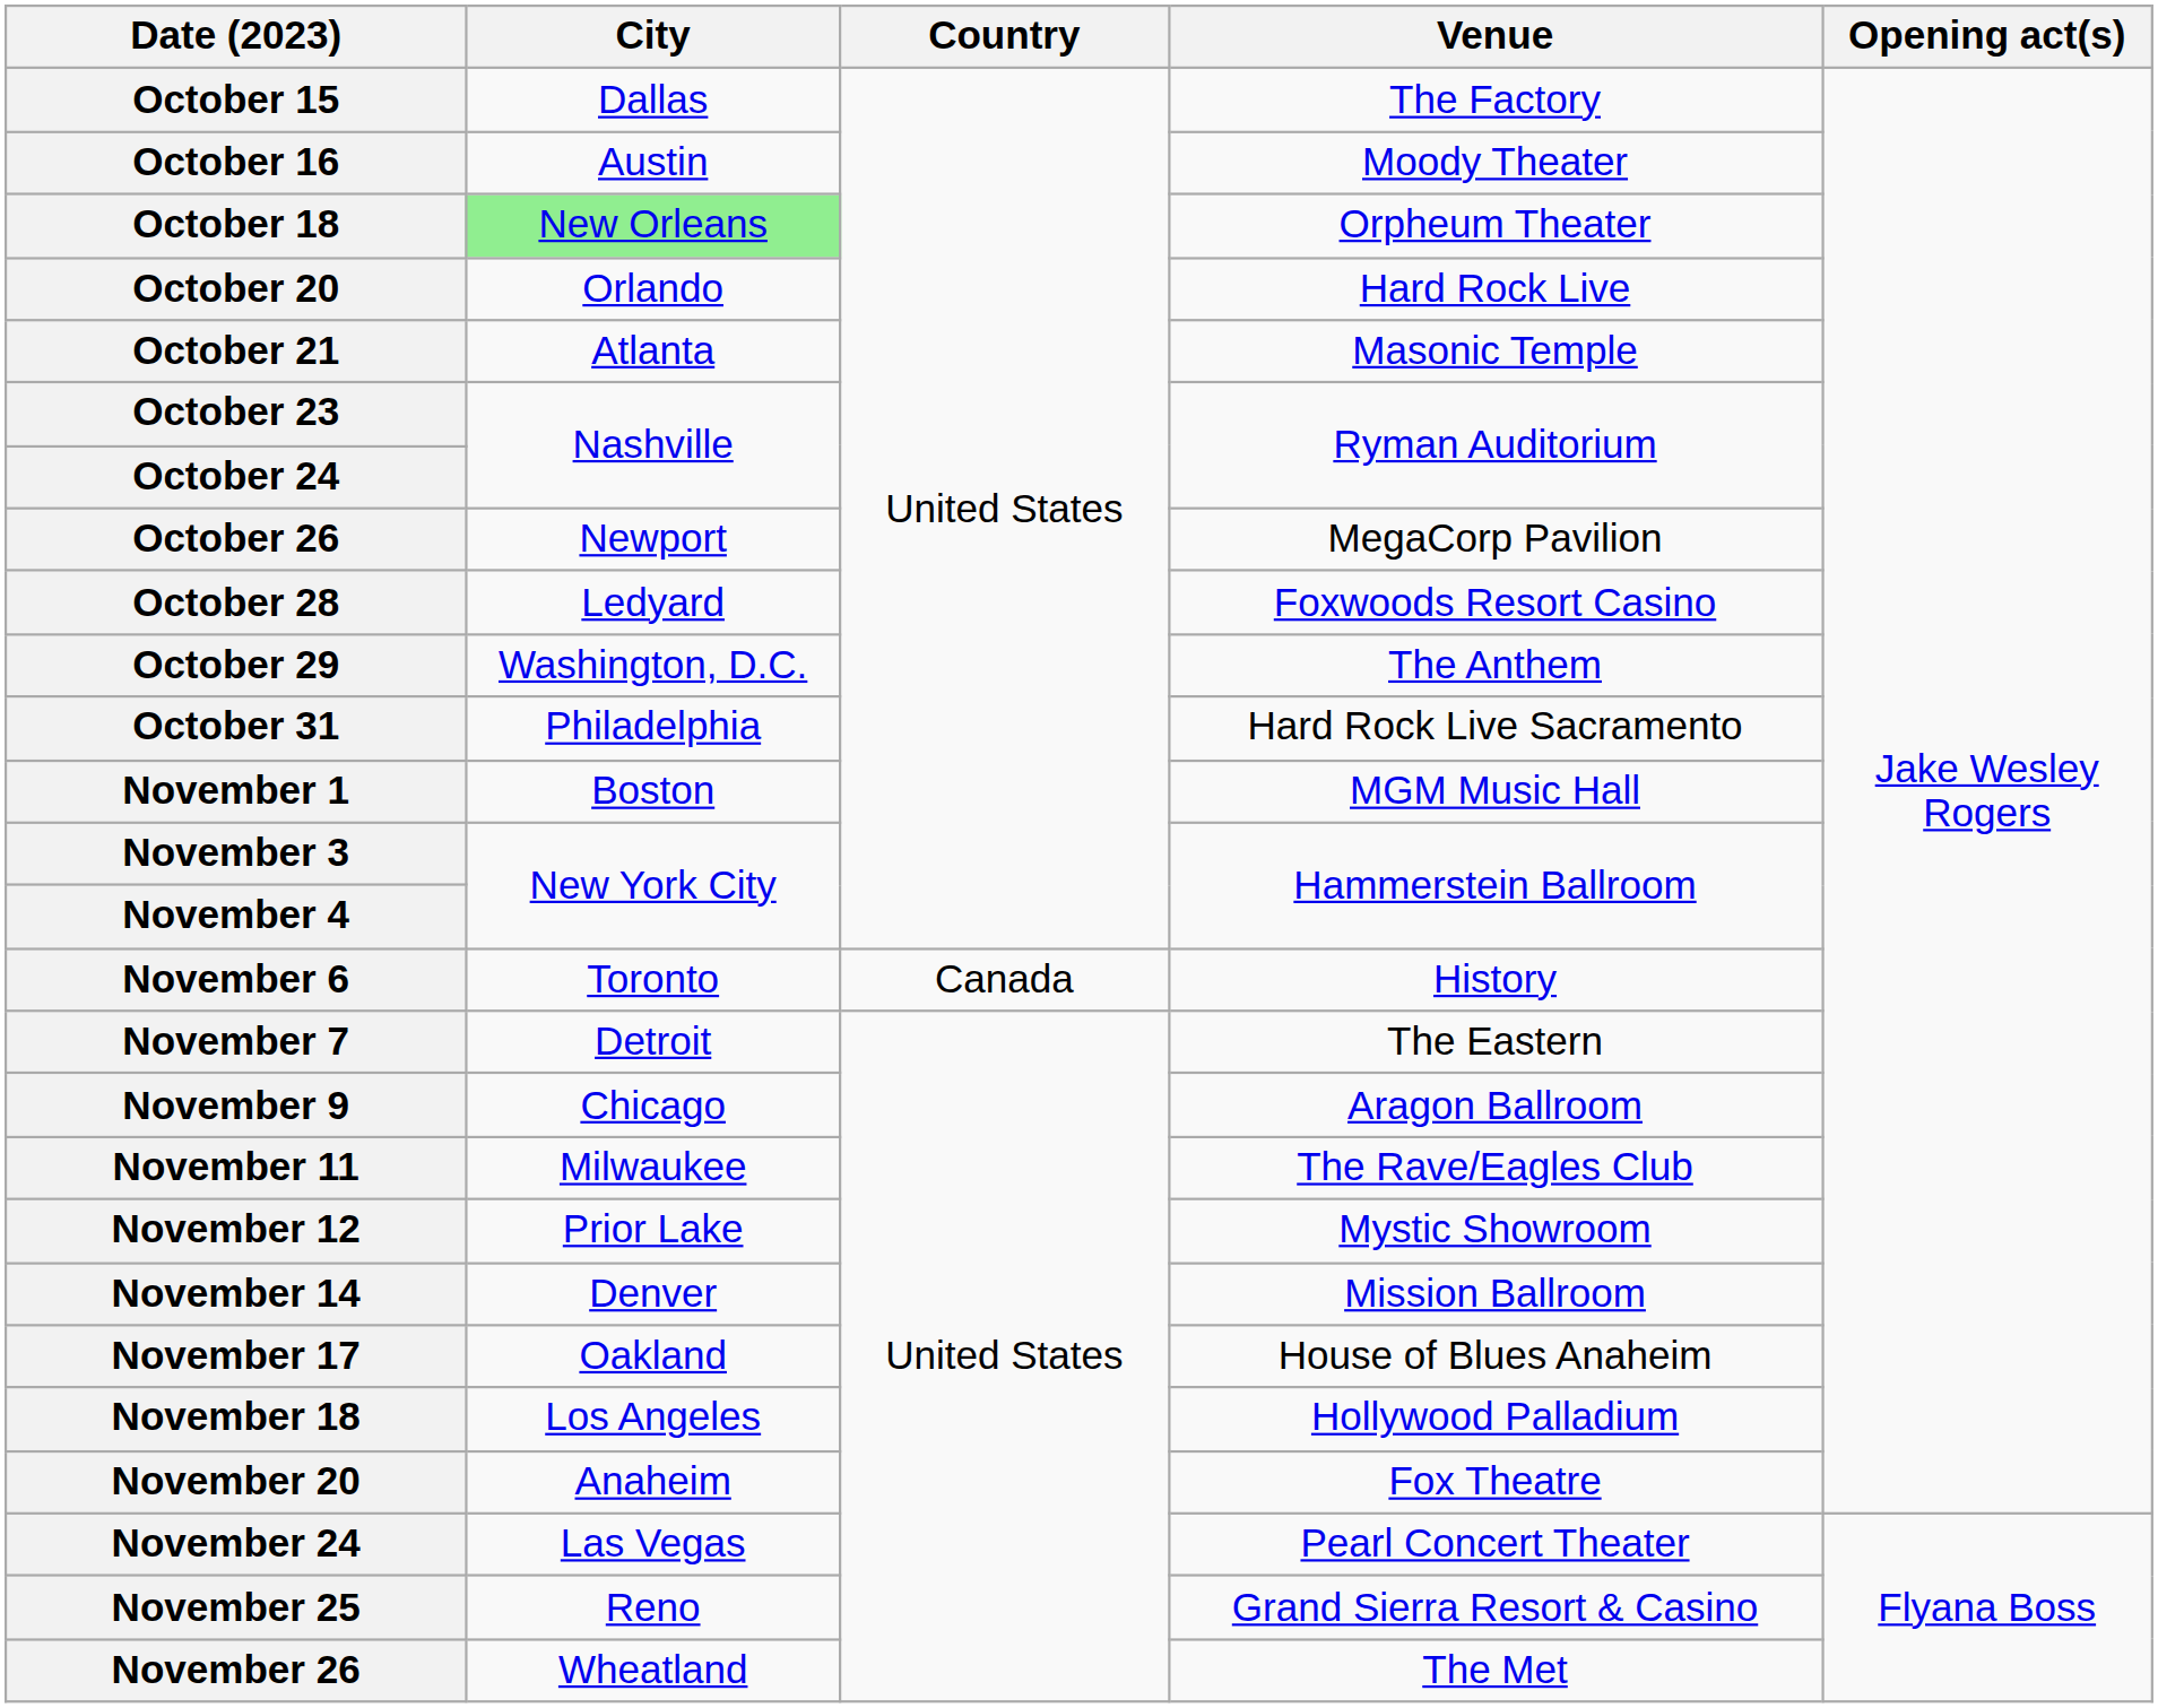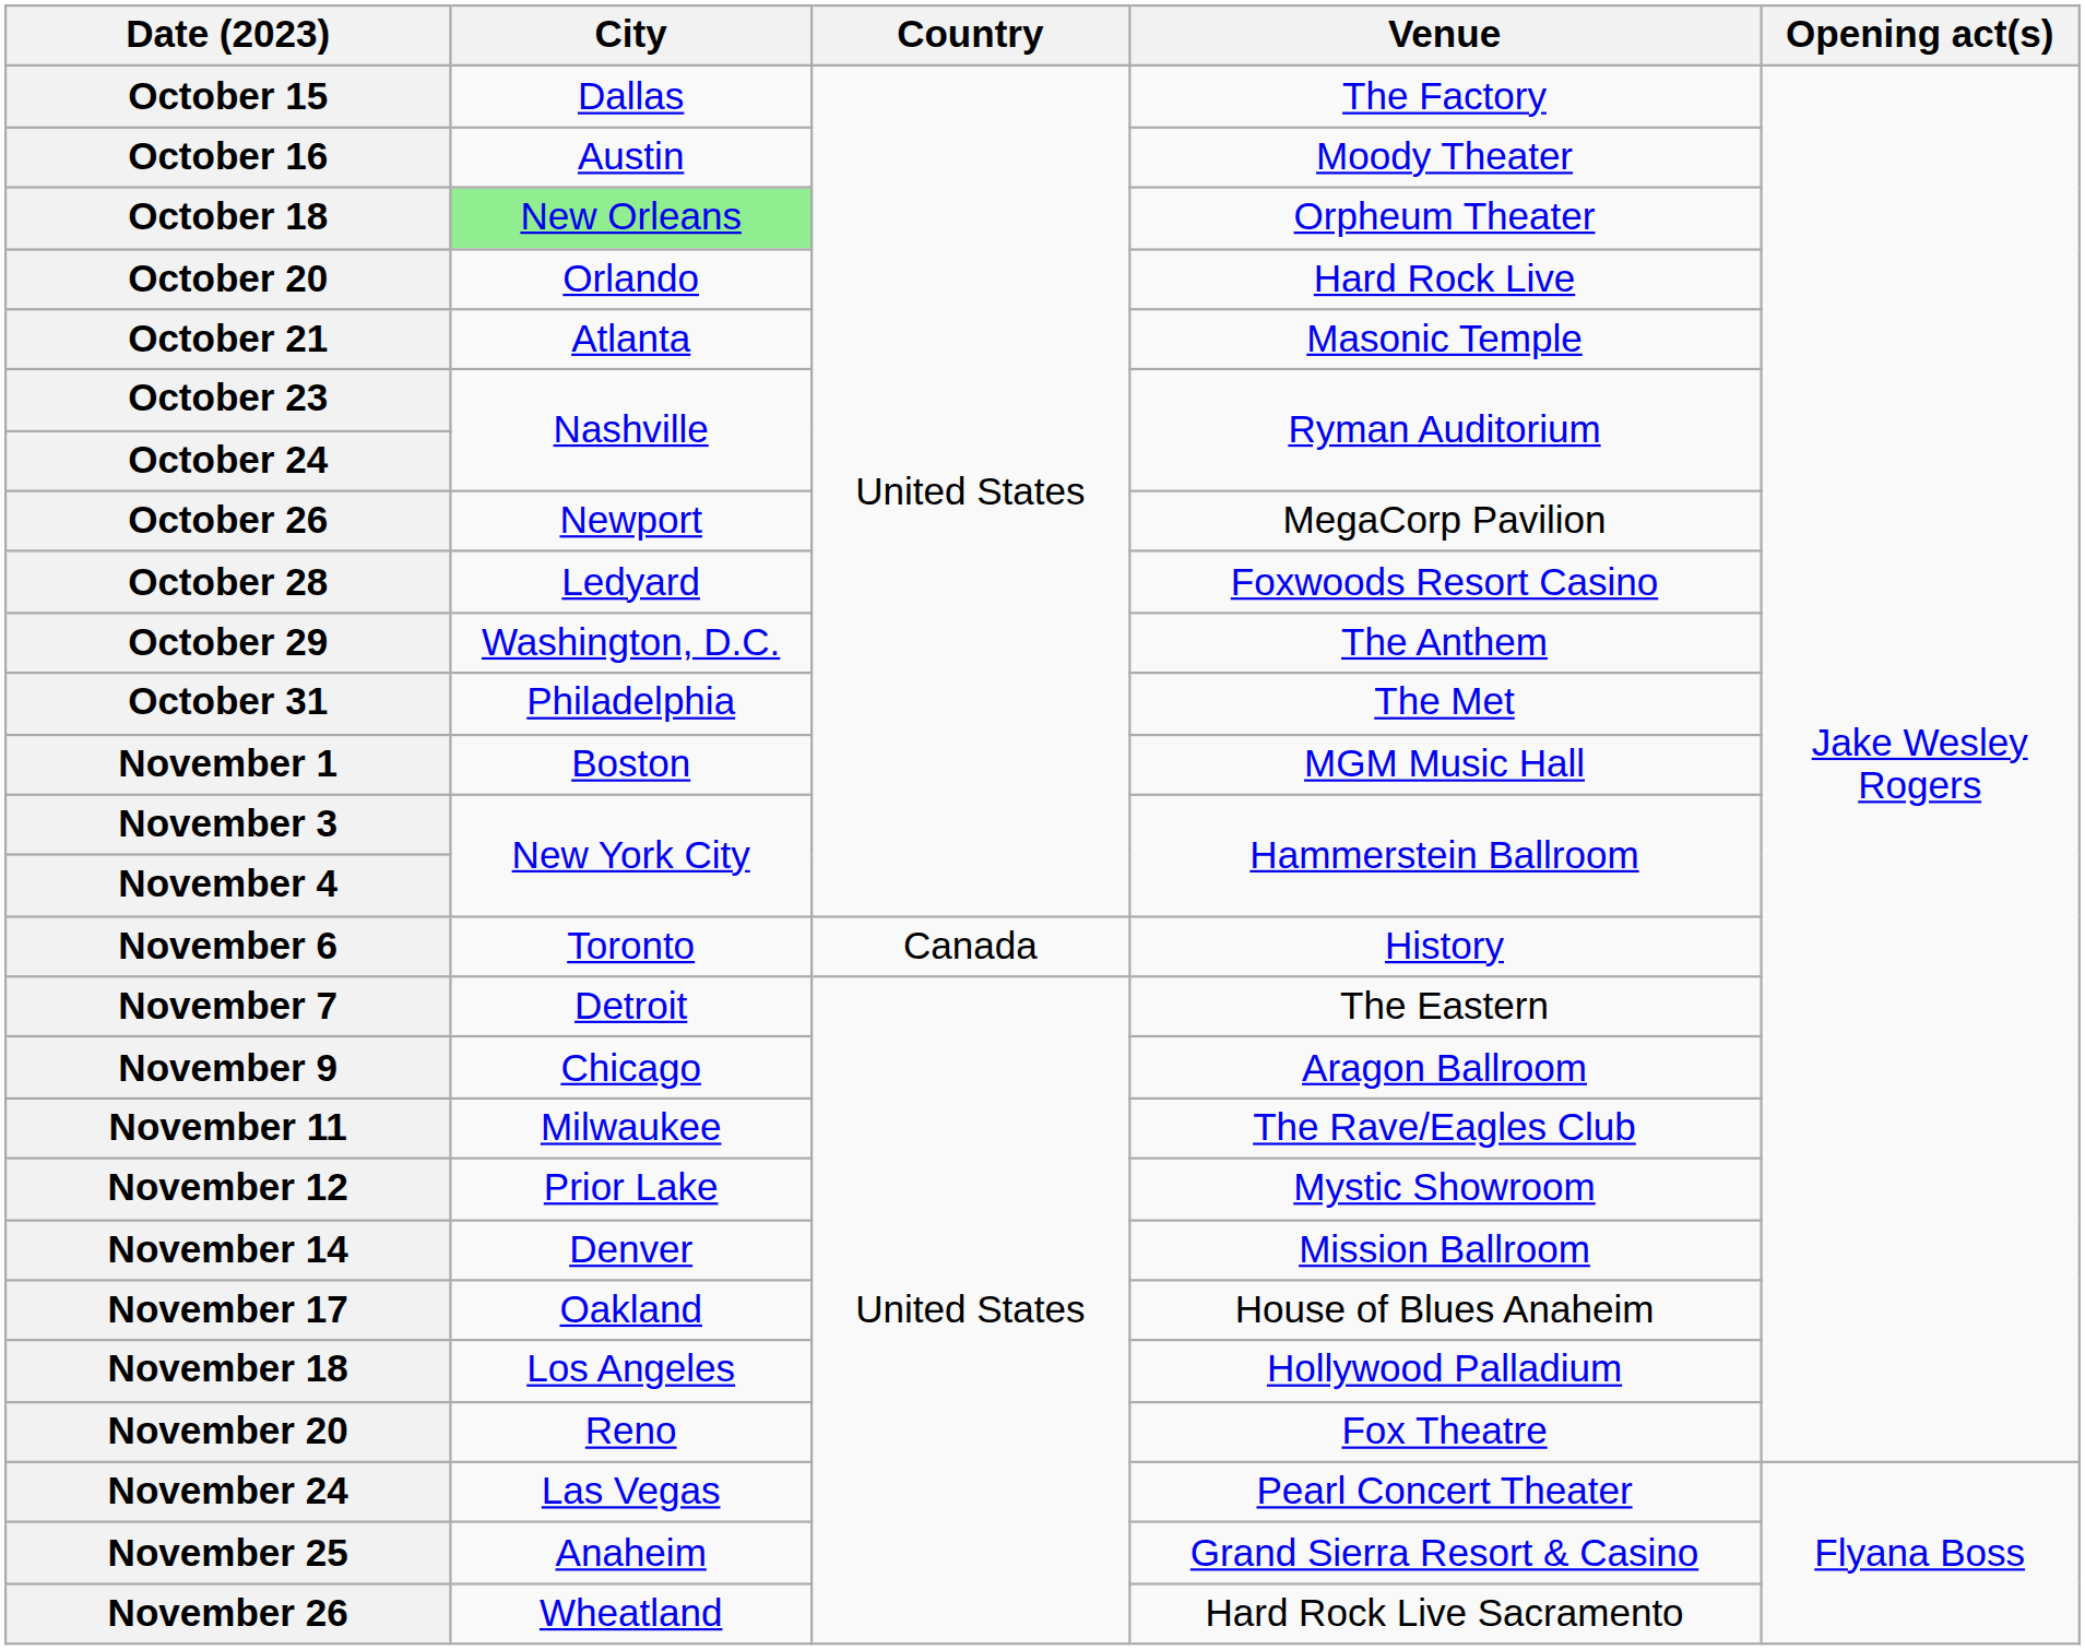October 31 | Venue: Hard Rock Live Sacramento -> The Met
November 20 | City: Anaheim -> Reno
November 25 | City: Reno -> Anaheim
November 26 | Venue: The Met -> Hard Rock Live Sacramento
